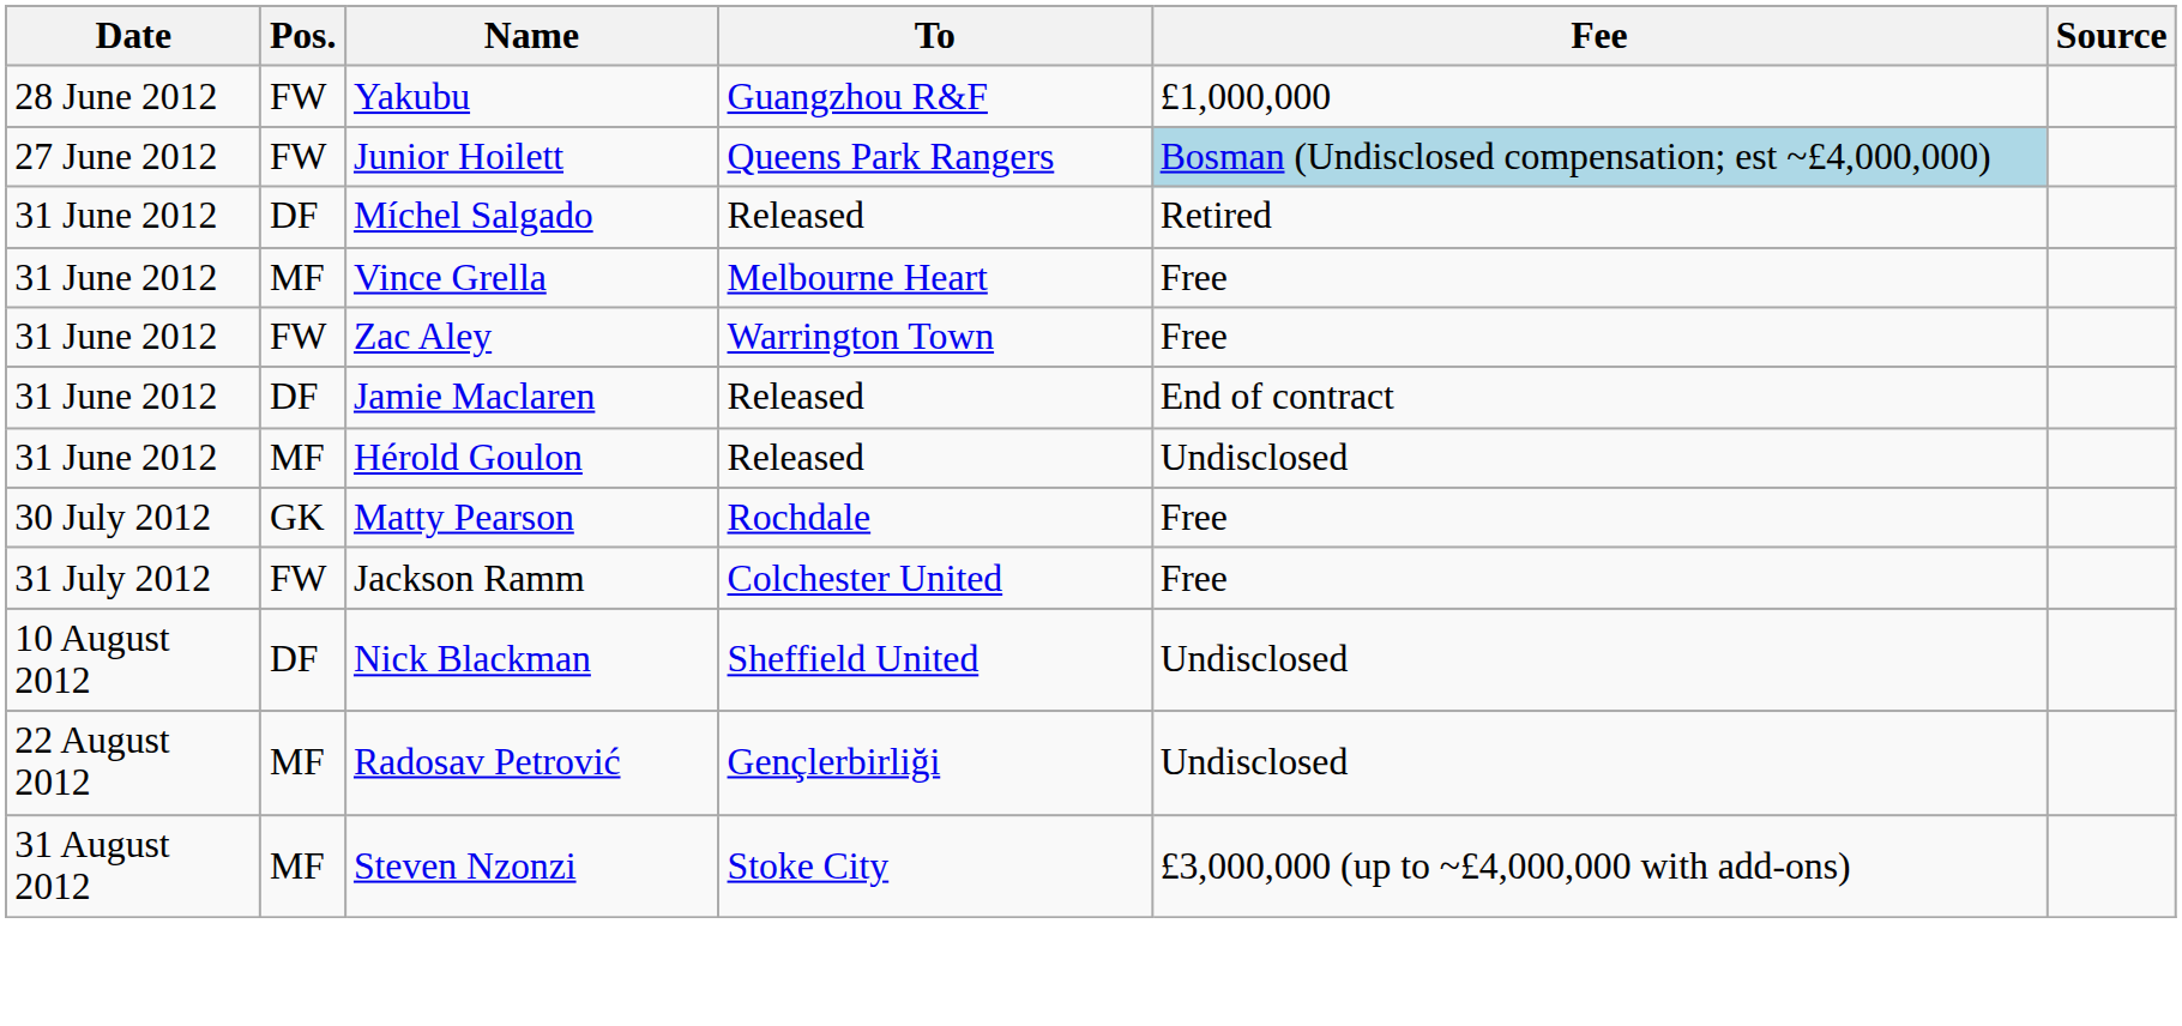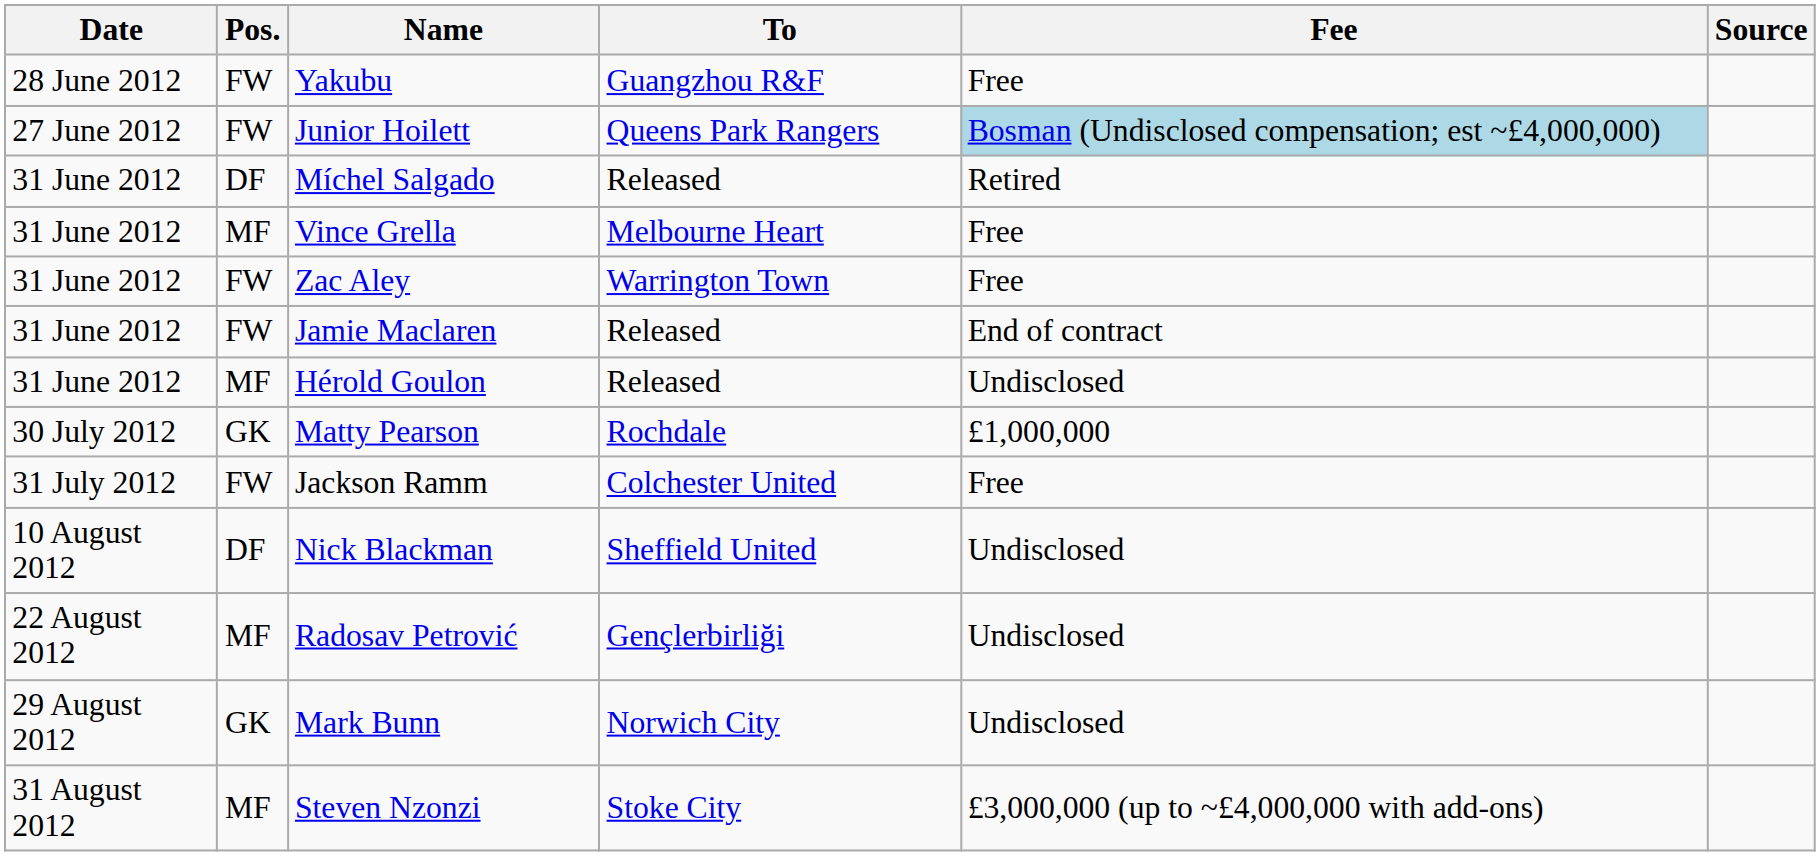Yakubu | Fee: £1,000,000 -> Free
Jamie Maclaren | Pos.: DF -> FW
Matty Pearson | Fee: Free -> £1,000,000
+ row: 29 August 2012 | GK | Mark Bunn | Norwich City | Undisclosed
